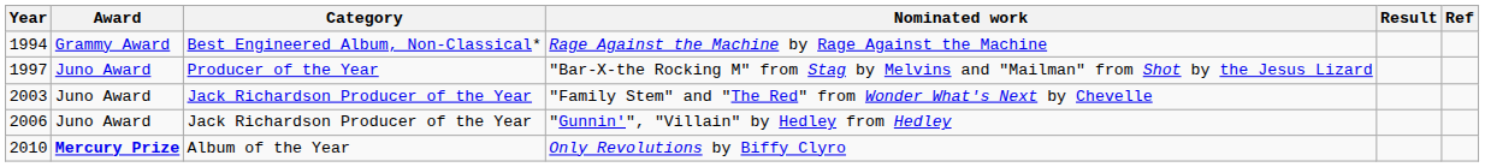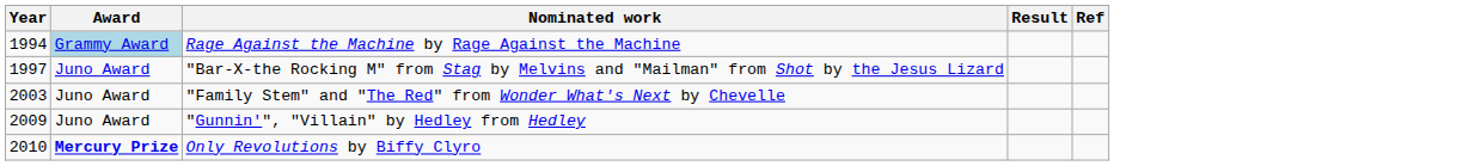- column: Category | Best Engineered Album, Non-Classical* | Producer of the Year | Jack Richardson Producer of the Year | Jack Richardson Producer of the Year | Album of the Year
Rage Against the Machine by Rage Against the Machine | Award: no background -> lightblue background
"Gunnin'", "Villain" by Hedley from Hedley | Year: 2006 -> 2009
